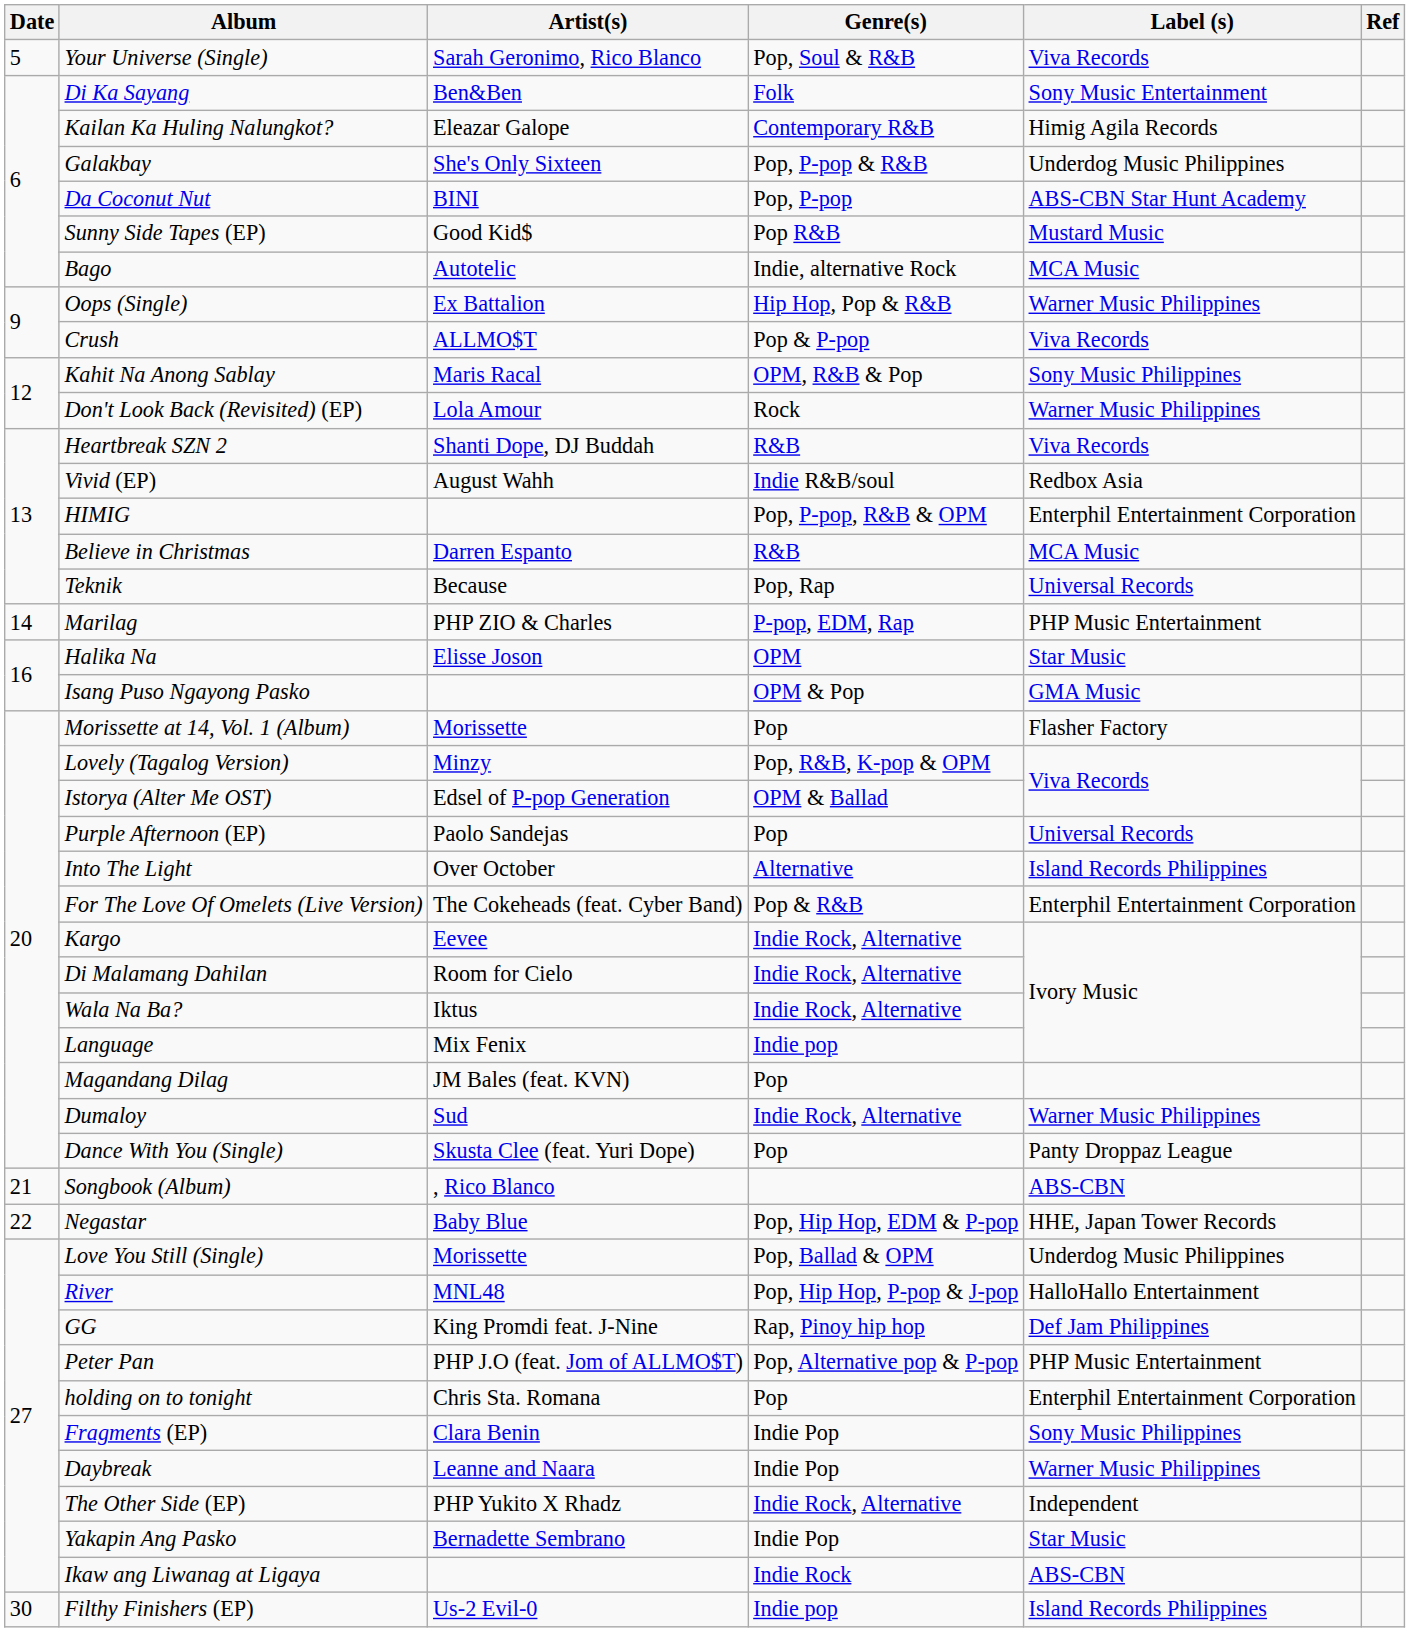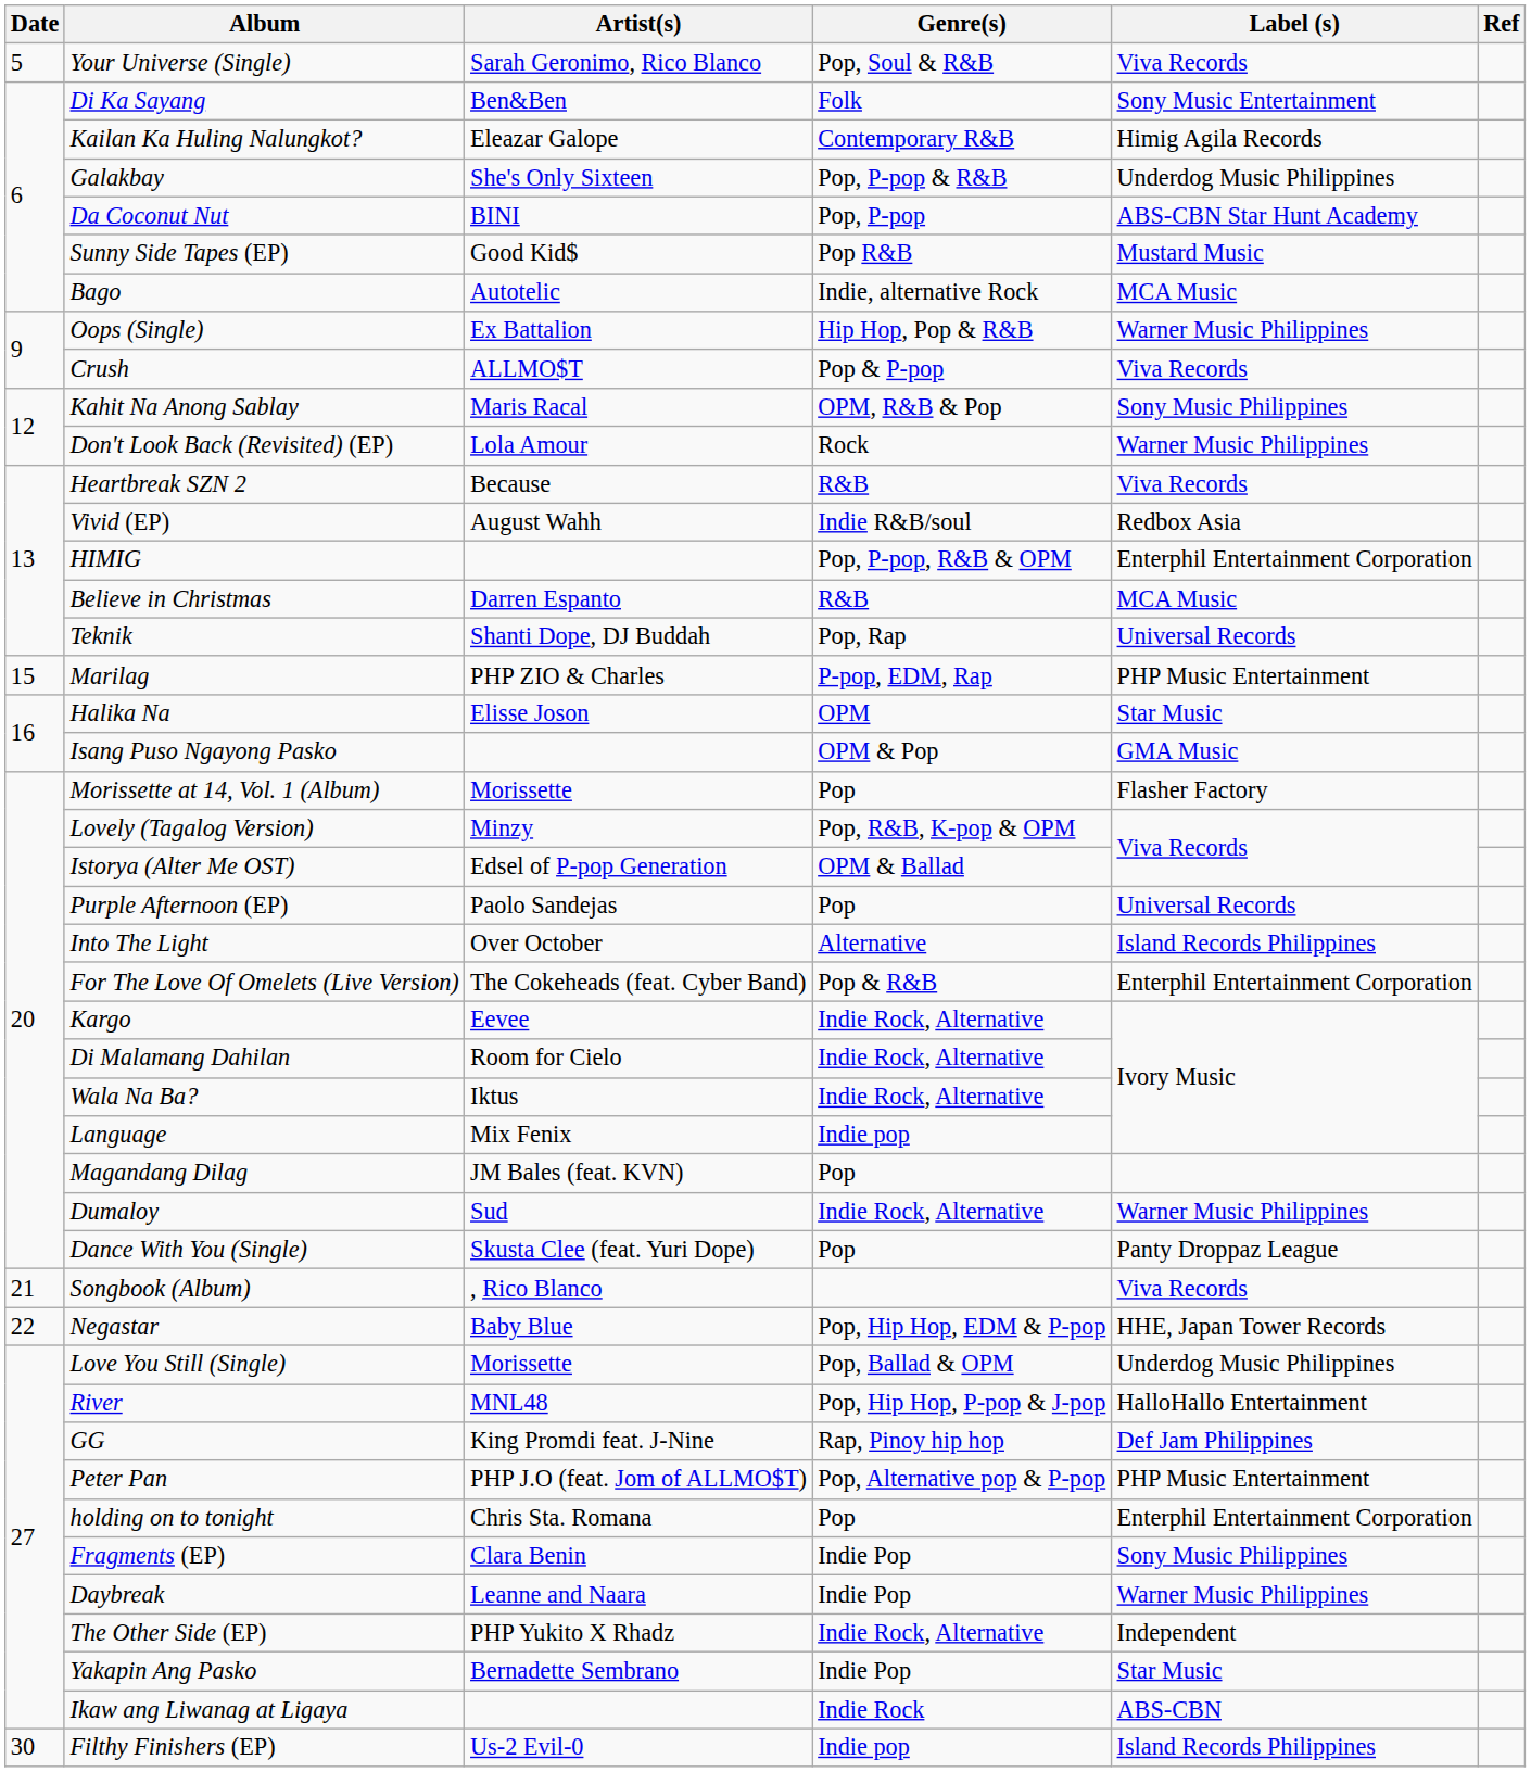Heartbreak SZN 2 | Artist(s): Shanti Dope, DJ Buddah -> Because
Teknik | Artist(s): Because -> Shanti Dope, DJ Buddah
Marilag | Date: 14 -> 15
Songbook (Album) | Label (s): ABS-CBN -> Viva Records
